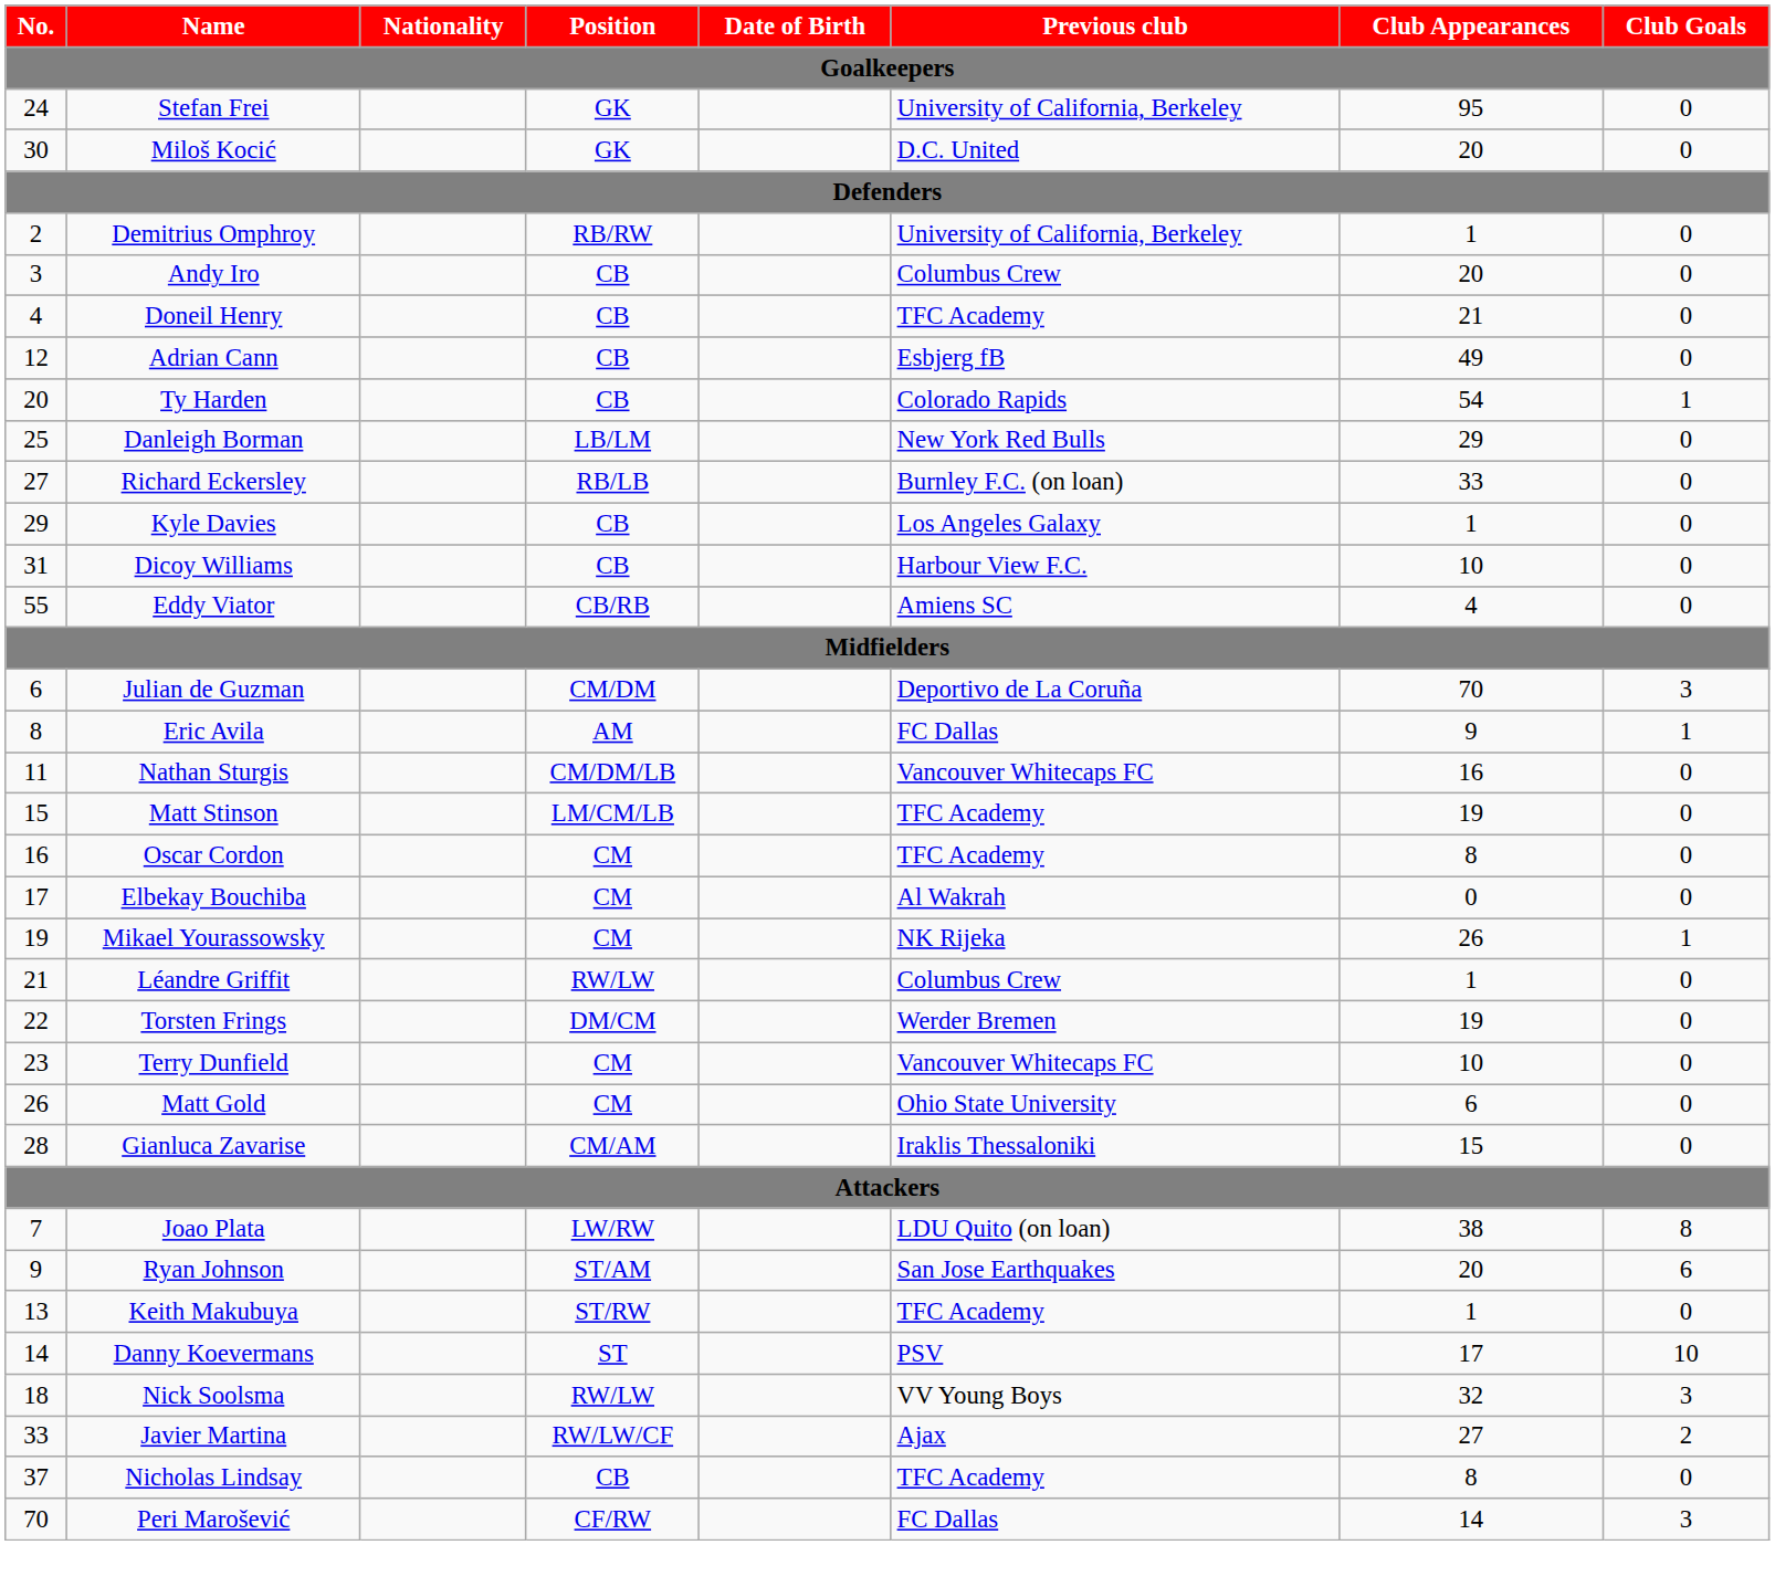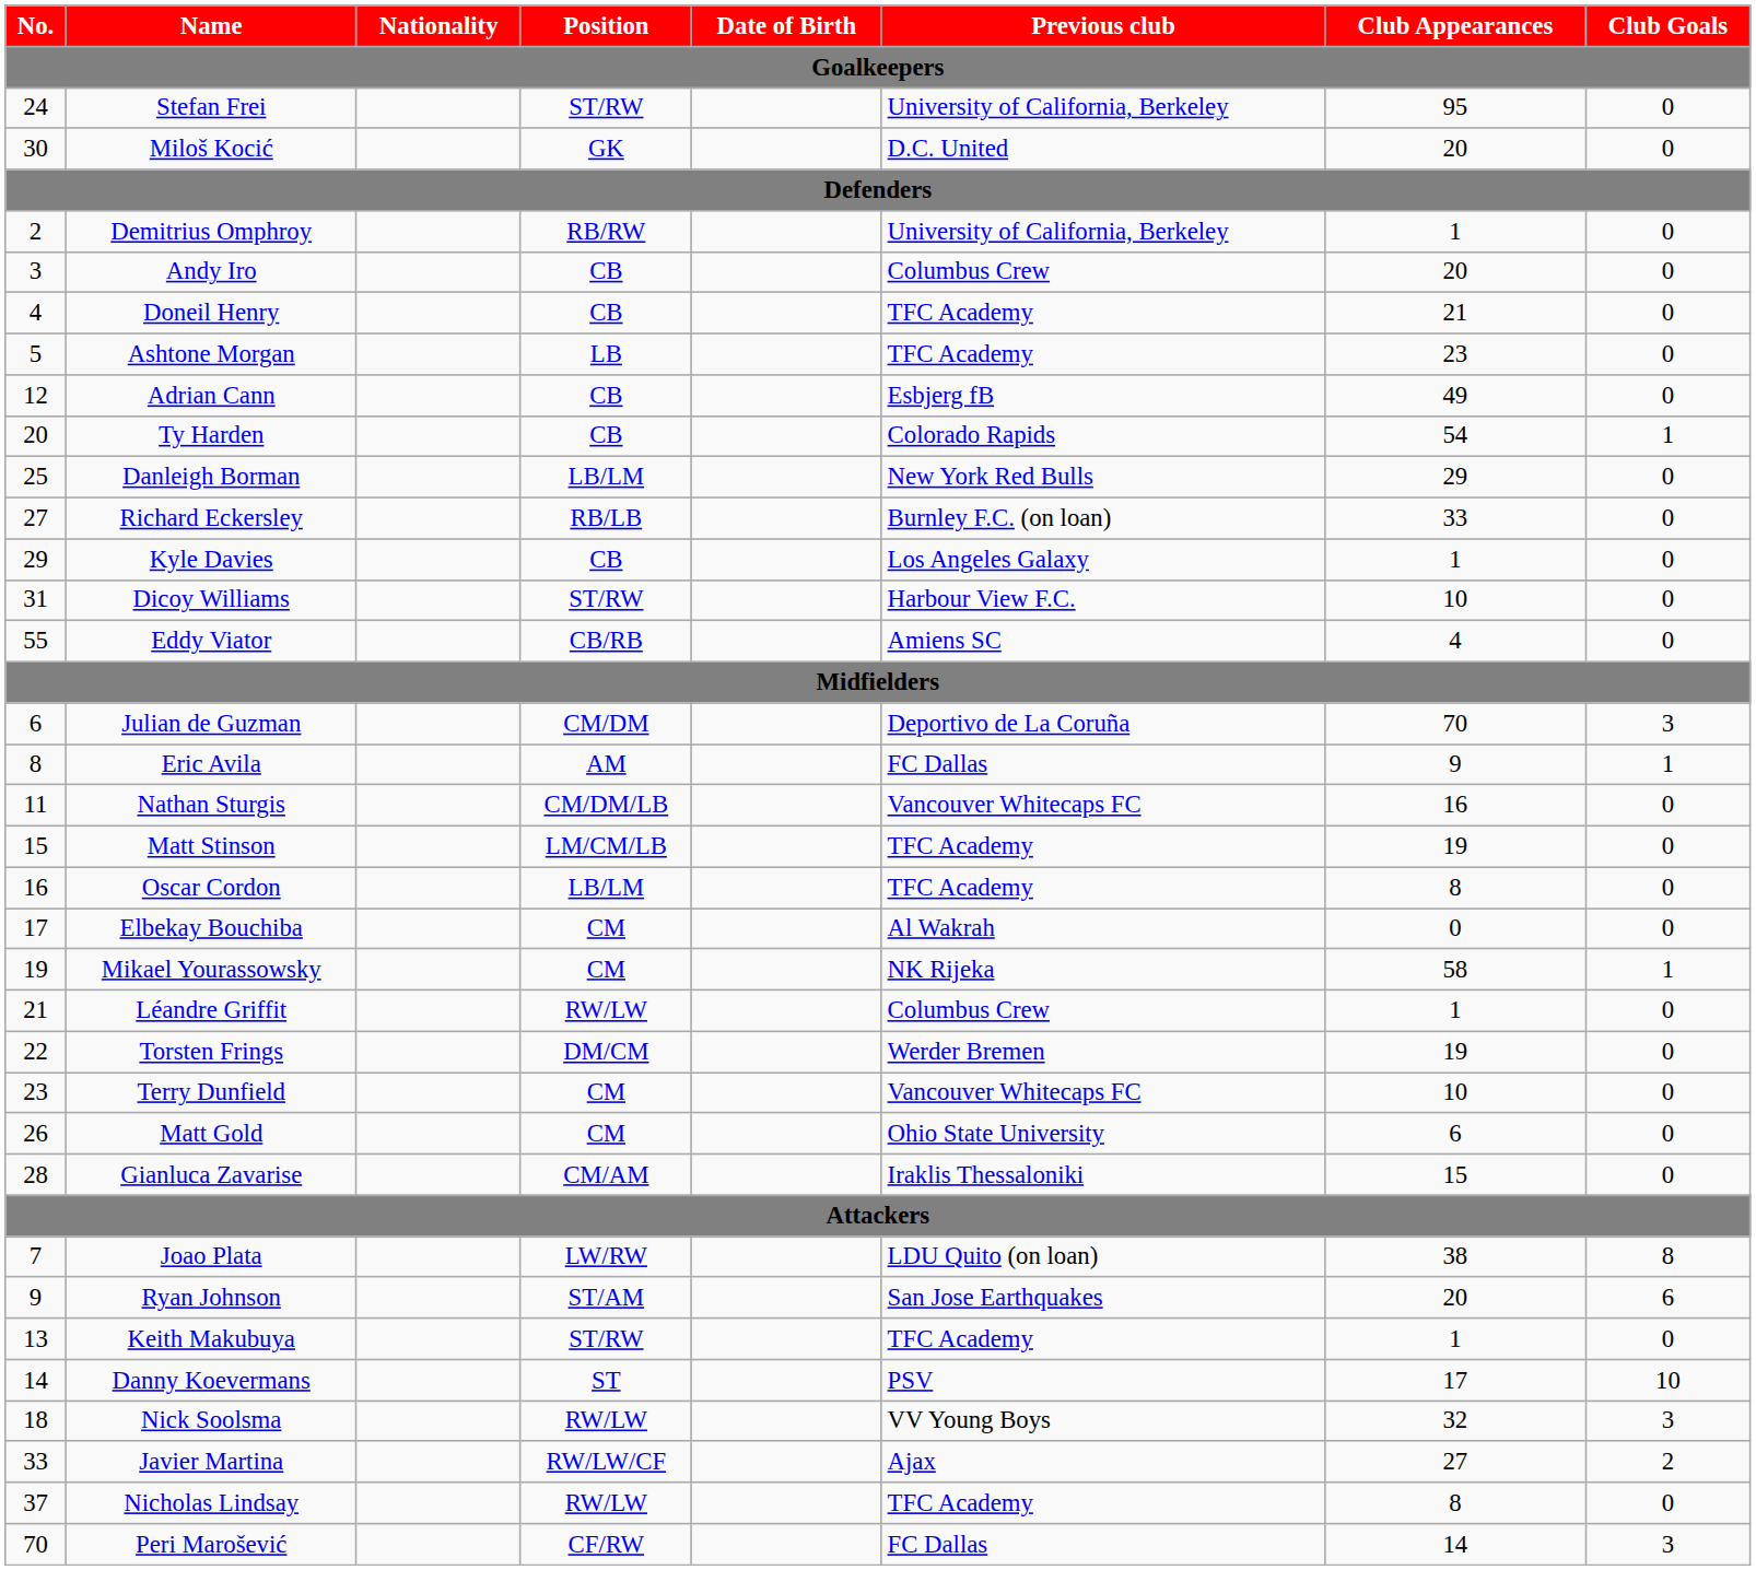Stefan Frei | Position: GK -> ST/RW
+ row: 5 | Ashtone Morgan | LB | TFC Academy | 23 | 0
Dicoy Williams | Position: CB -> ST/RW
Oscar Cordon | Position: CM -> LB/LM
Mikael Yourassowsky | Club Appearances: 26 -> 58
Nicholas Lindsay | Position: CB -> RW/LW
